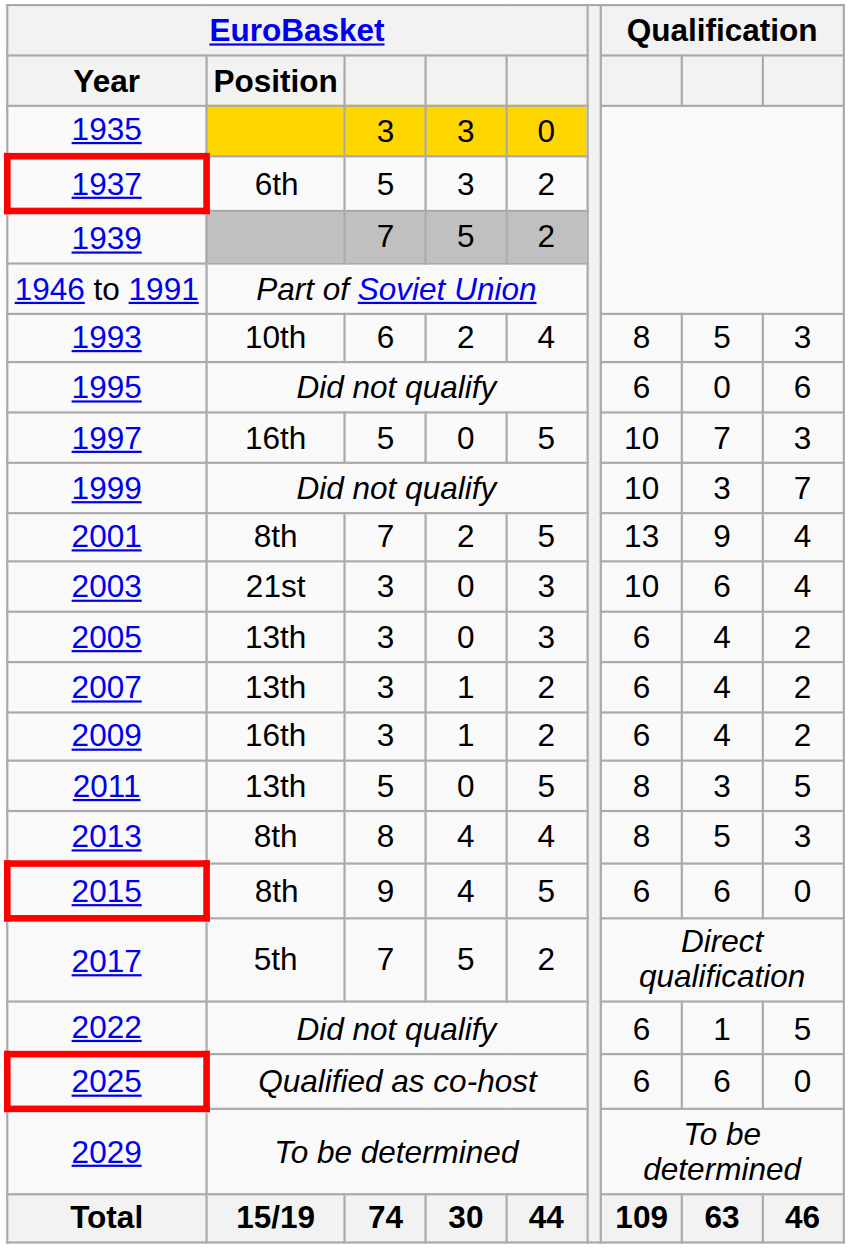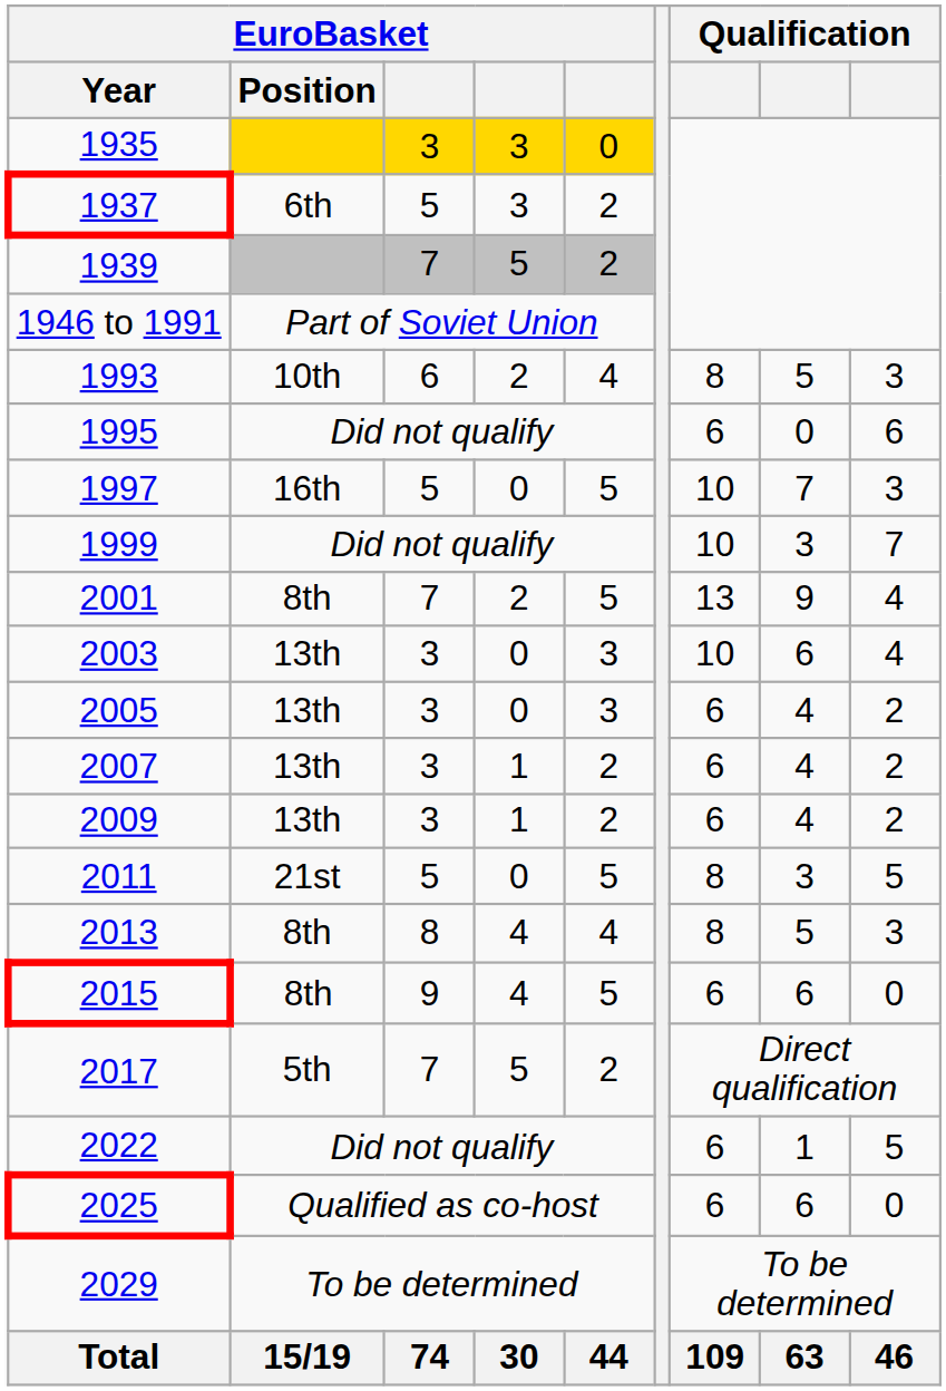2003 | EuroBasket / Position: 21st -> 13th
2009 | EuroBasket / Position: 16th -> 13th
2011 | EuroBasket / Position: 13th -> 21st
